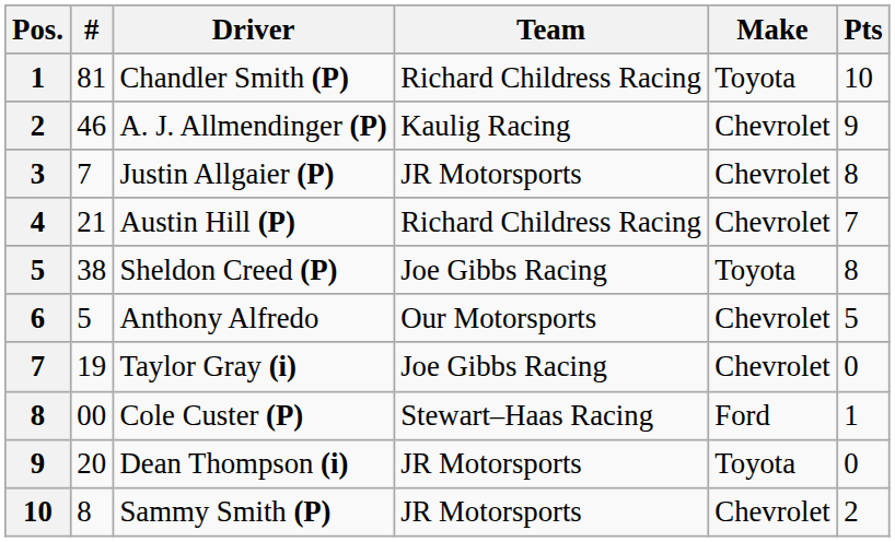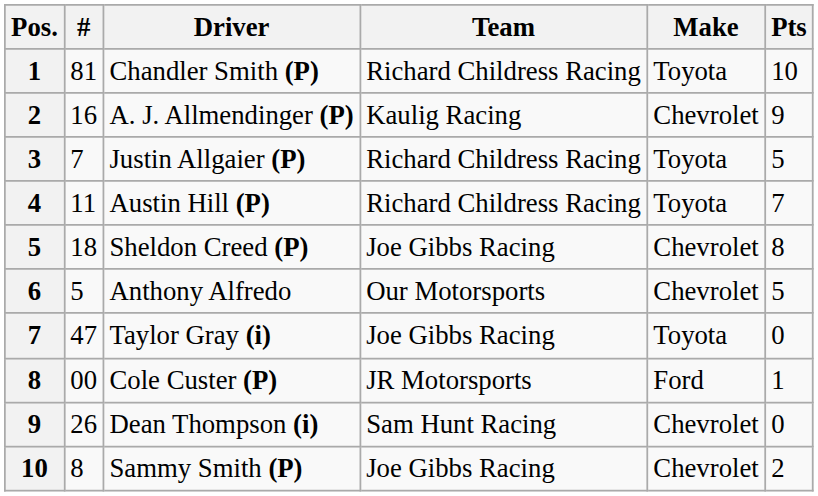A. J. Allmendinger (P) | #: 46 -> 16
Justin Allgaier (P) | Team: JR Motorsports -> Richard Childress Racing
Justin Allgaier (P) | Make: Chevrolet -> Toyota
Justin Allgaier (P) | Pts: 8 -> 5
Austin Hill (P) | #: 21 -> 11
Austin Hill (P) | Make: Chevrolet -> Toyota
Sheldon Creed (P) | #: 38 -> 18
Sheldon Creed (P) | Make: Toyota -> Chevrolet
Taylor Gray (i) | #: 19 -> 47
Taylor Gray (i) | Make: Chevrolet -> Toyota
Cole Custer (P) | Team: Stewart–Haas Racing -> JR Motorsports
Dean Thompson (i) | #: 20 -> 26
Dean Thompson (i) | Team: JR Motorsports -> Sam Hunt Racing
Dean Thompson (i) | Make: Toyota -> Chevrolet
Sammy Smith (P) | Team: JR Motorsports -> Joe Gibbs Racing
